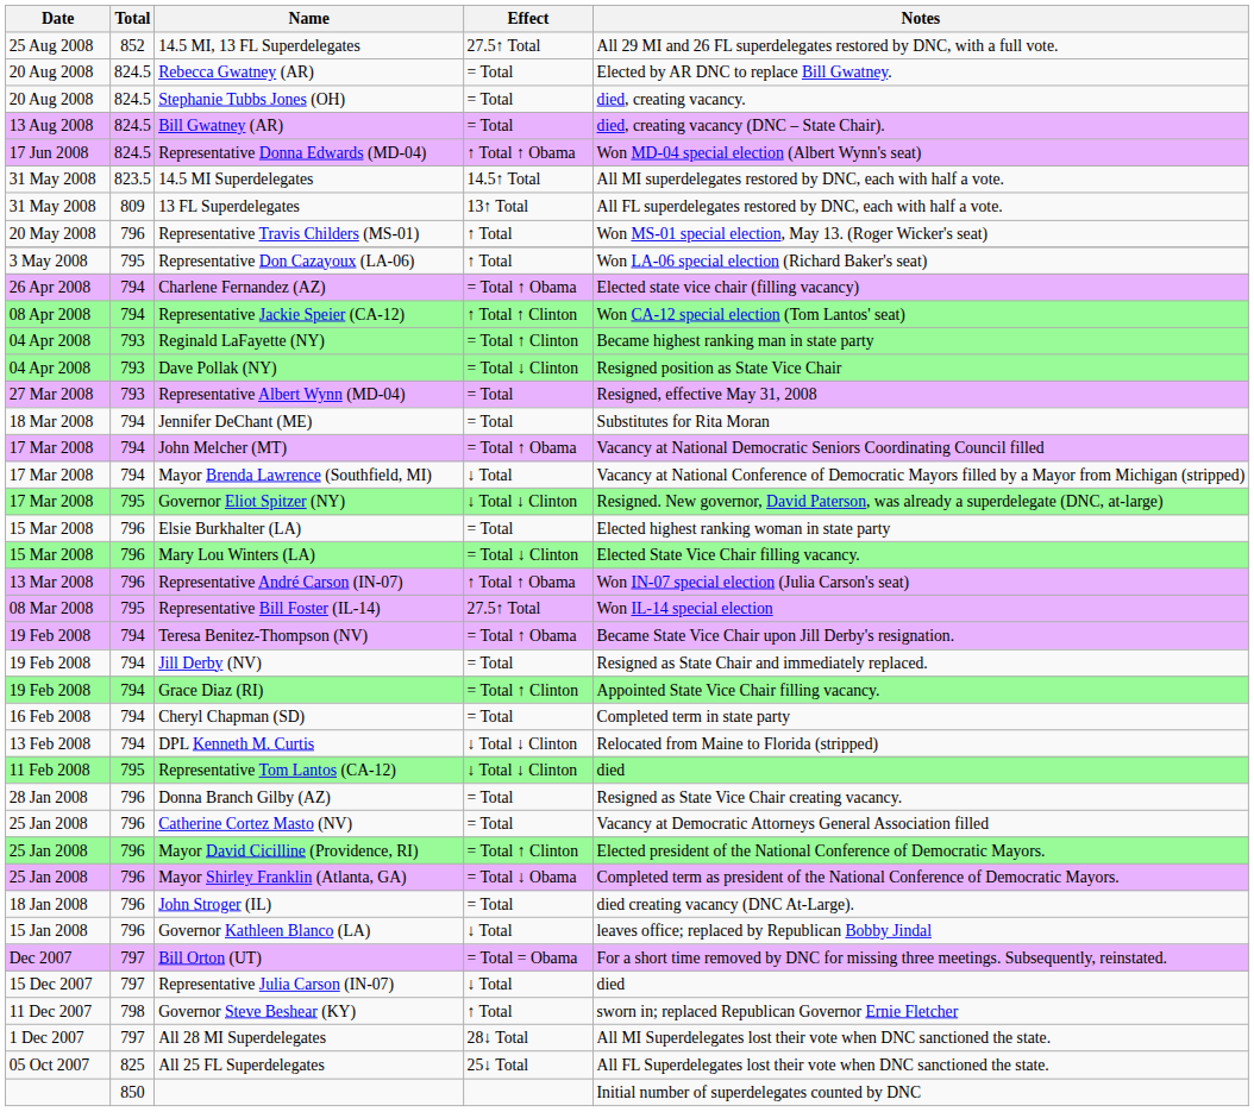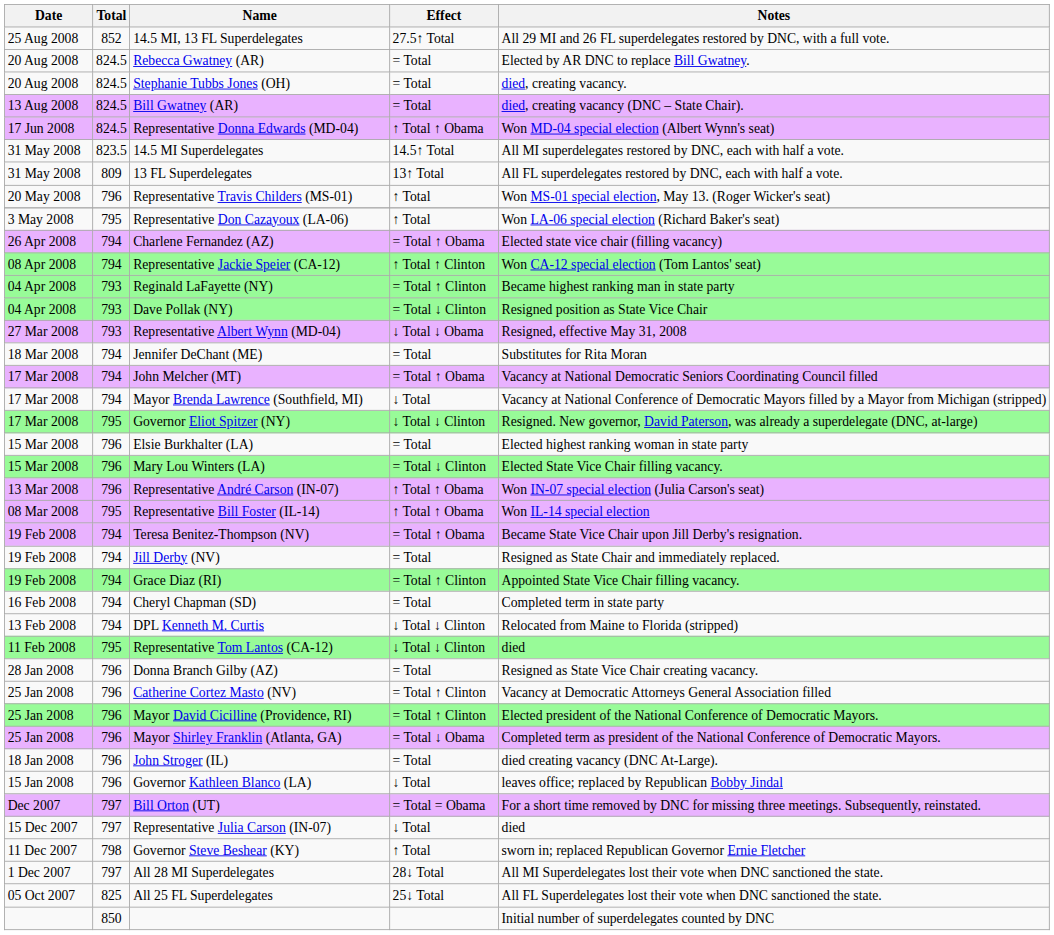Representative Albert Wynn (MD-04) | Effect: = Total -> ↓ Total ↓ Obama
Representative Bill Foster (IL-14) | Effect: 27.5↑ Total -> ↑ Total ↑ Obama
Catherine Cortez Masto (NV) | Effect: = Total -> = Total ↑ Clinton
